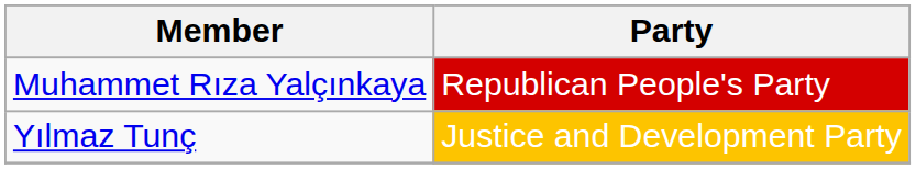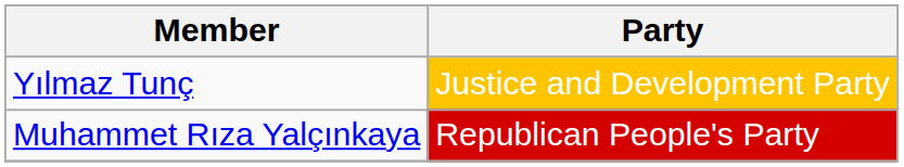rows swapped: Yılmaz Tunç <-> Muhammet Rıza Yalçınkaya
